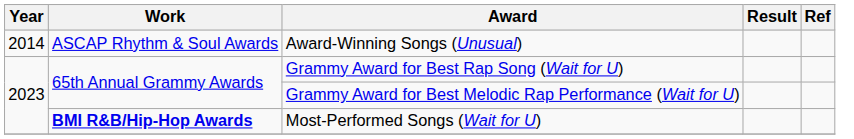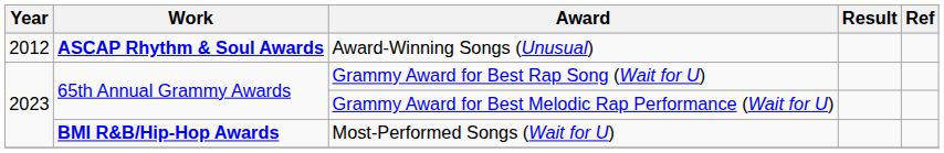Award-Winning Songs (Unusual) | Year: 2014 -> 2012
Award-Winning Songs (Unusual) | Work: normal -> bold
